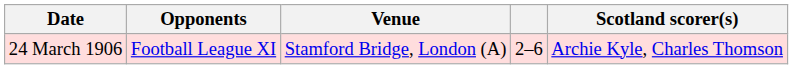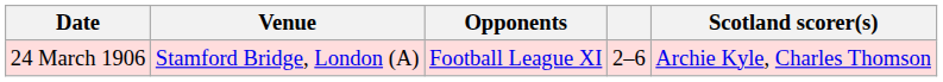columns swapped: Venue <-> Opponents
